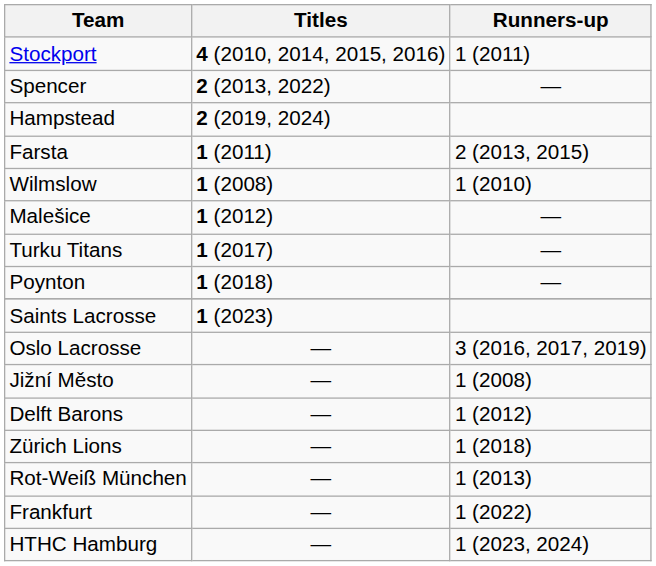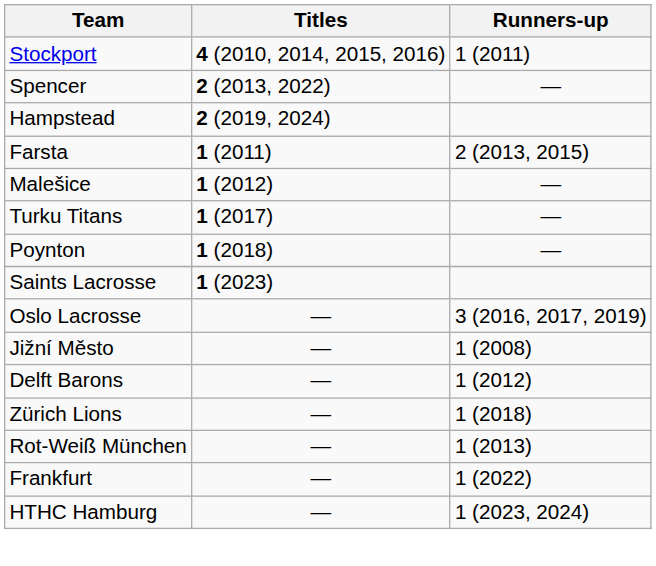- row: Wilmslow | 1 (2008) | 1 (2010)
